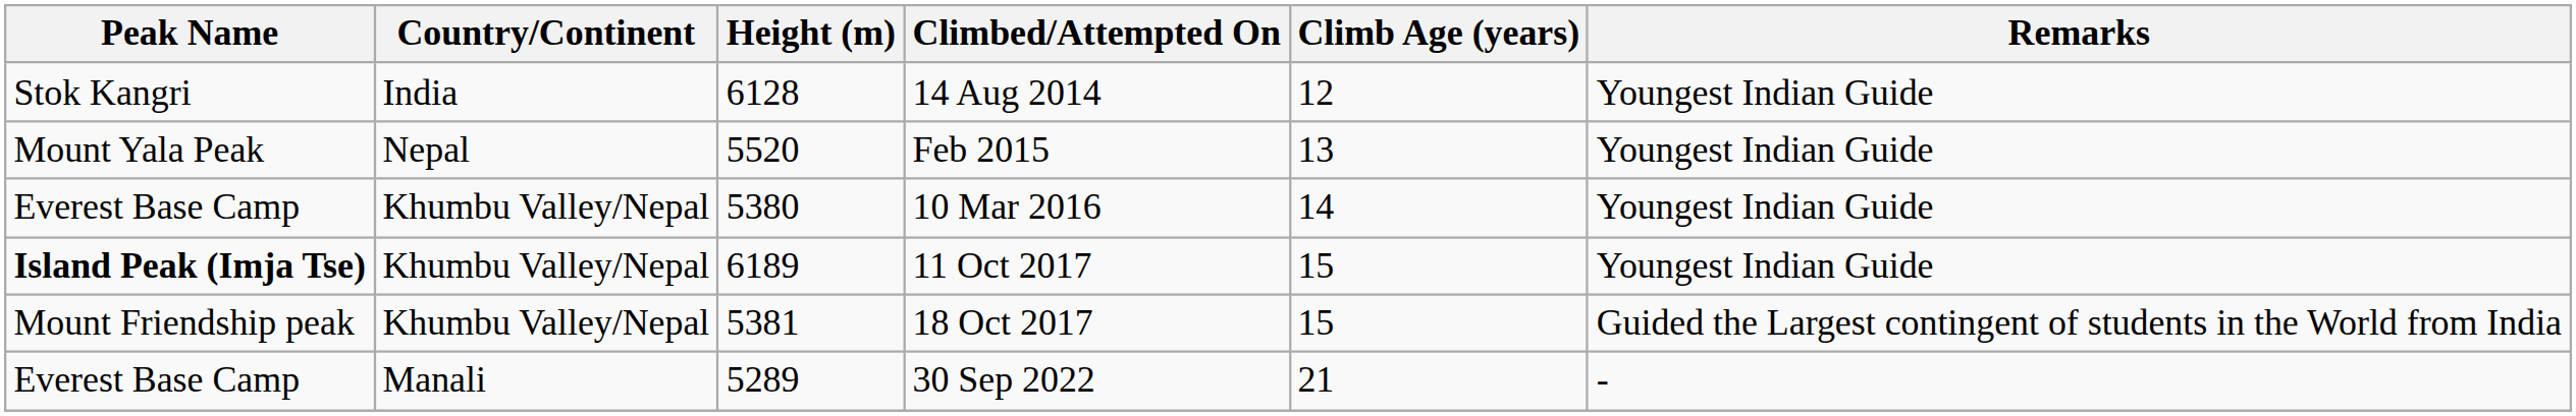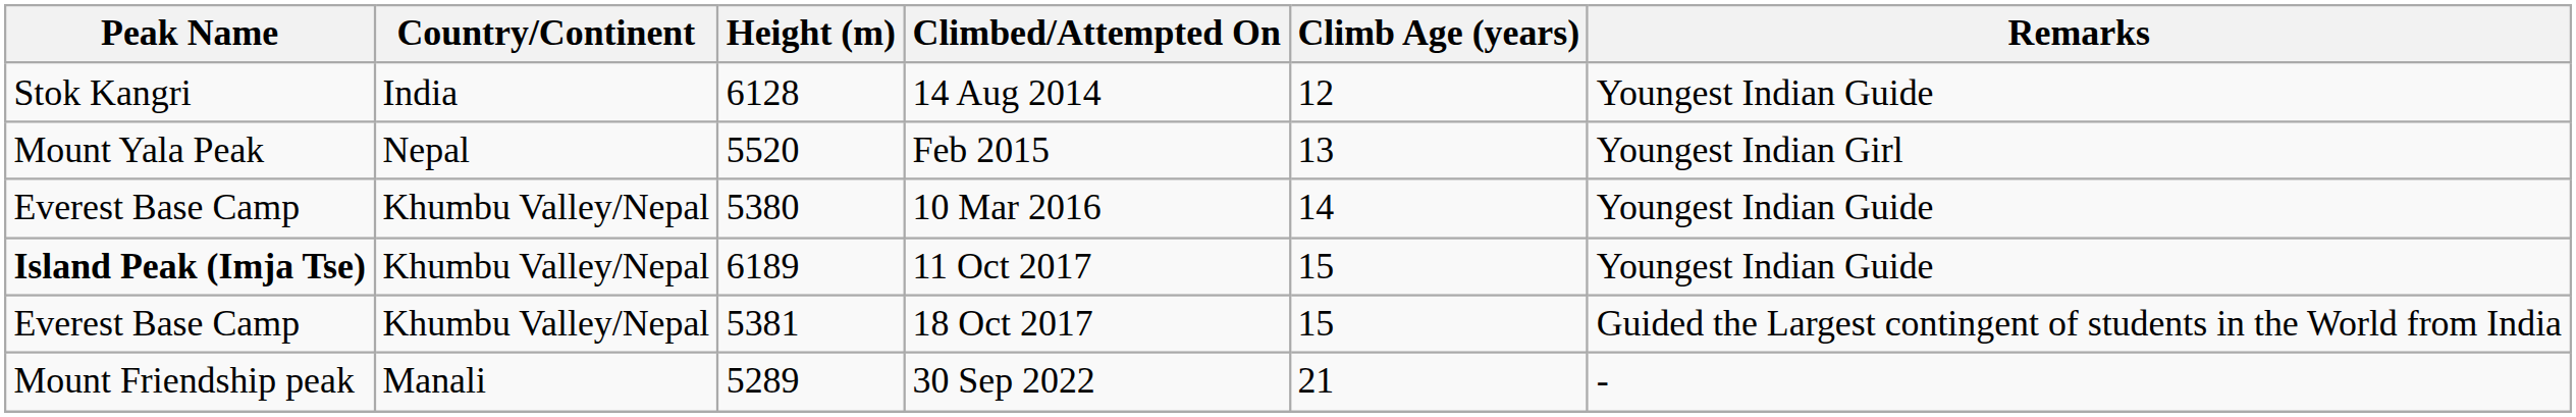Feb 2015 | Remarks: Youngest Indian Guide -> Youngest Indian Girl
18 Oct 2017 | Peak Name: Mount Friendship peak -> Everest Base Camp
30 Sep 2022 | Peak Name: Everest Base Camp -> Mount Friendship peak
